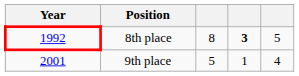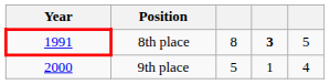8th place | Year: 1992 -> 1991
9th place | Year: 2001 -> 2000
